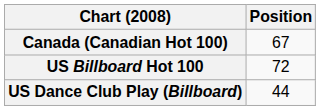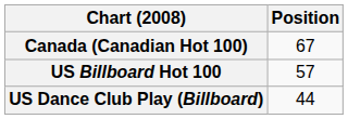US Billboard Hot 100 | Position: 72 -> 57
